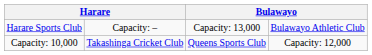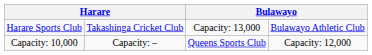Harare Sports Club | column 2: Capacity: – -> Takashinga Cricket Club
Capacity: 10,000 | column 2: Takashinga Cricket Club -> Capacity: –
